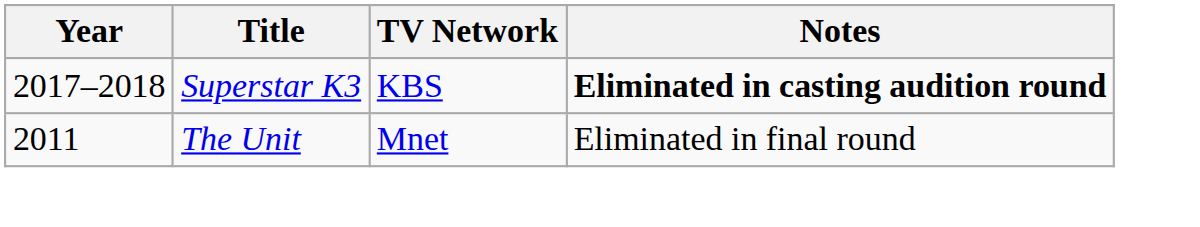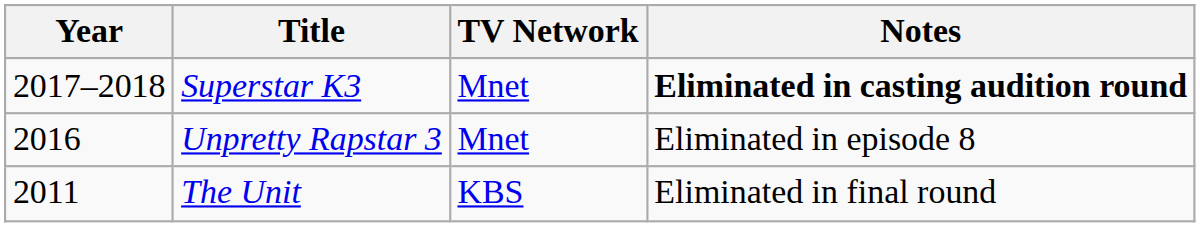Superstar K3 | TV Network: KBS -> Mnet
+ row: 2016 | Unpretty Rapstar 3 | Mnet | Eliminated in episode 8
The Unit | TV Network: Mnet -> KBS
